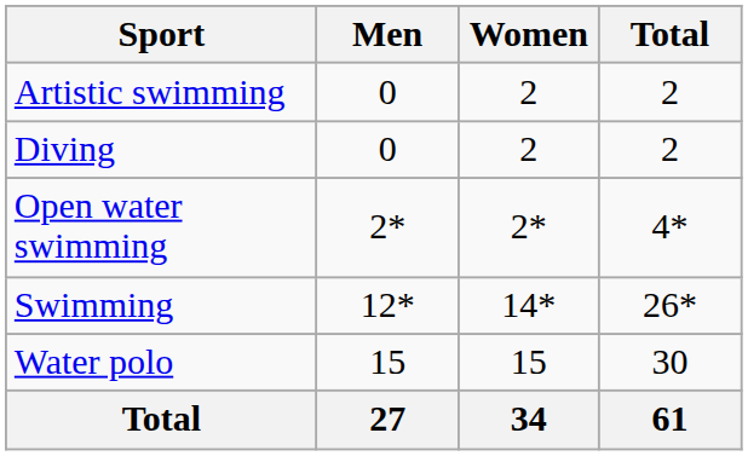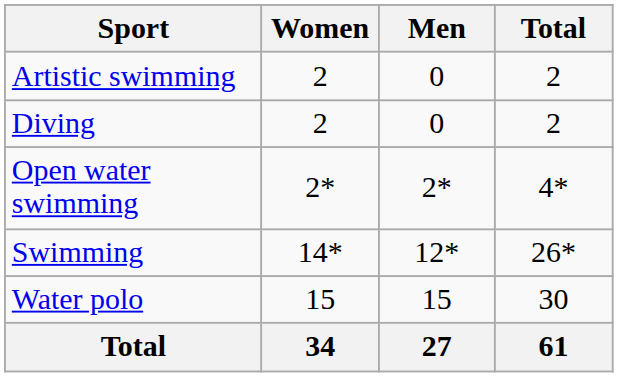columns swapped: Men <-> Women
